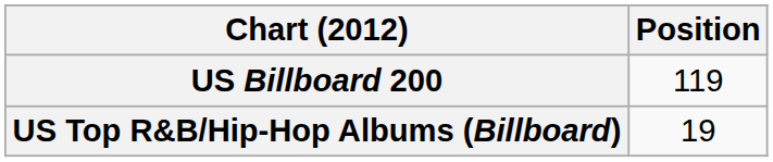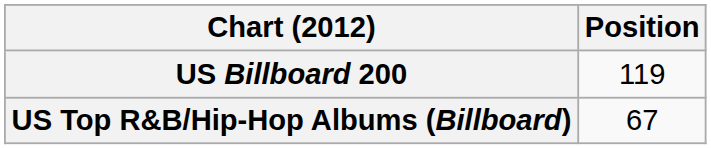US Top R&B/Hip-Hop Albums (Billboard) | Position: 19 -> 67
